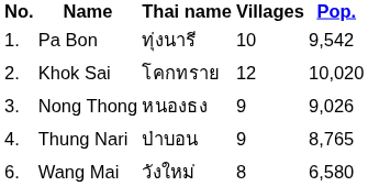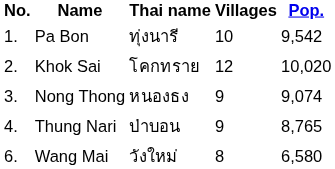Nong Thong | Pop.: 9,026 -> 9,074
